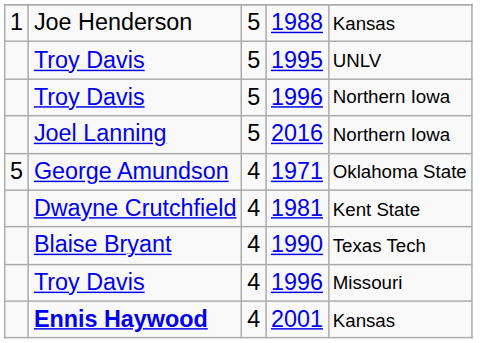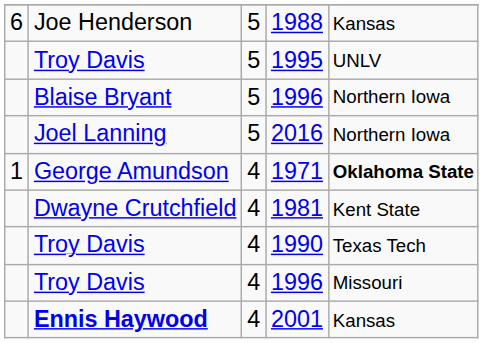1988 | column 1: 1 -> 6
5 / 1996 | column 2: Troy Davis -> Blaise Bryant
1971 | column 1: 5 -> 1
1971 | column 5: normal -> bold
1990 | column 2: Blaise Bryant -> Troy Davis
